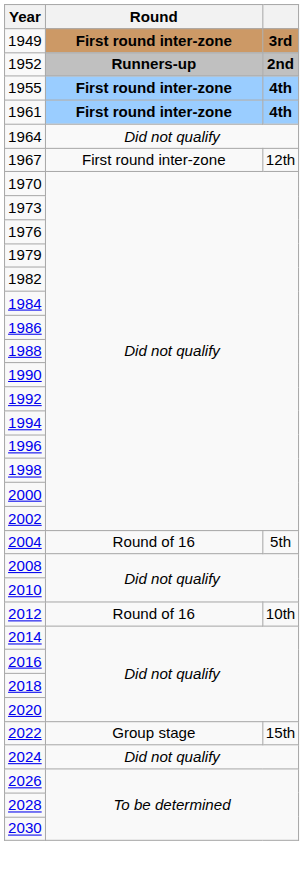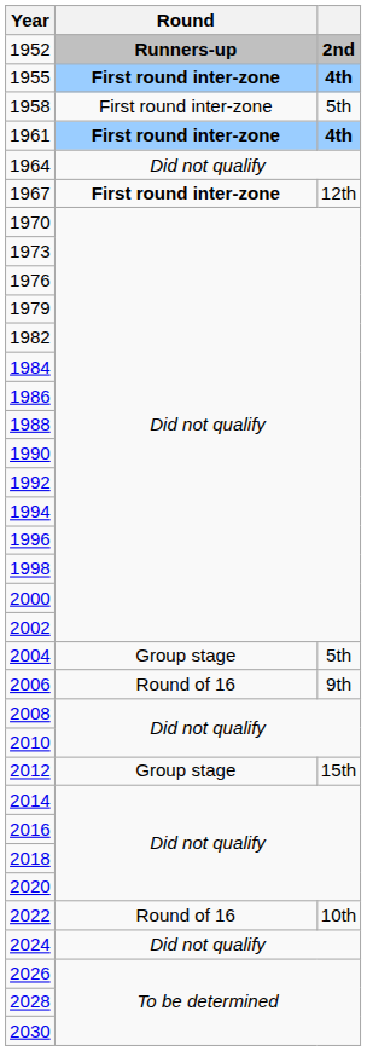- row: 1949 | First round inter-zone | 3rd
+ row: 1958 | First round inter-zone | 5th
1967 | Round: normal -> bold
2004 | Round: Round of 16 -> Group stage
+ row: 2006 | Round of 16 | 9th
2012 | Round: Round of 16 -> Group stage
2012 | column 3: 10th -> 15th
2022 | Round: Group stage -> Round of 16
2022 | column 3: 15th -> 10th
